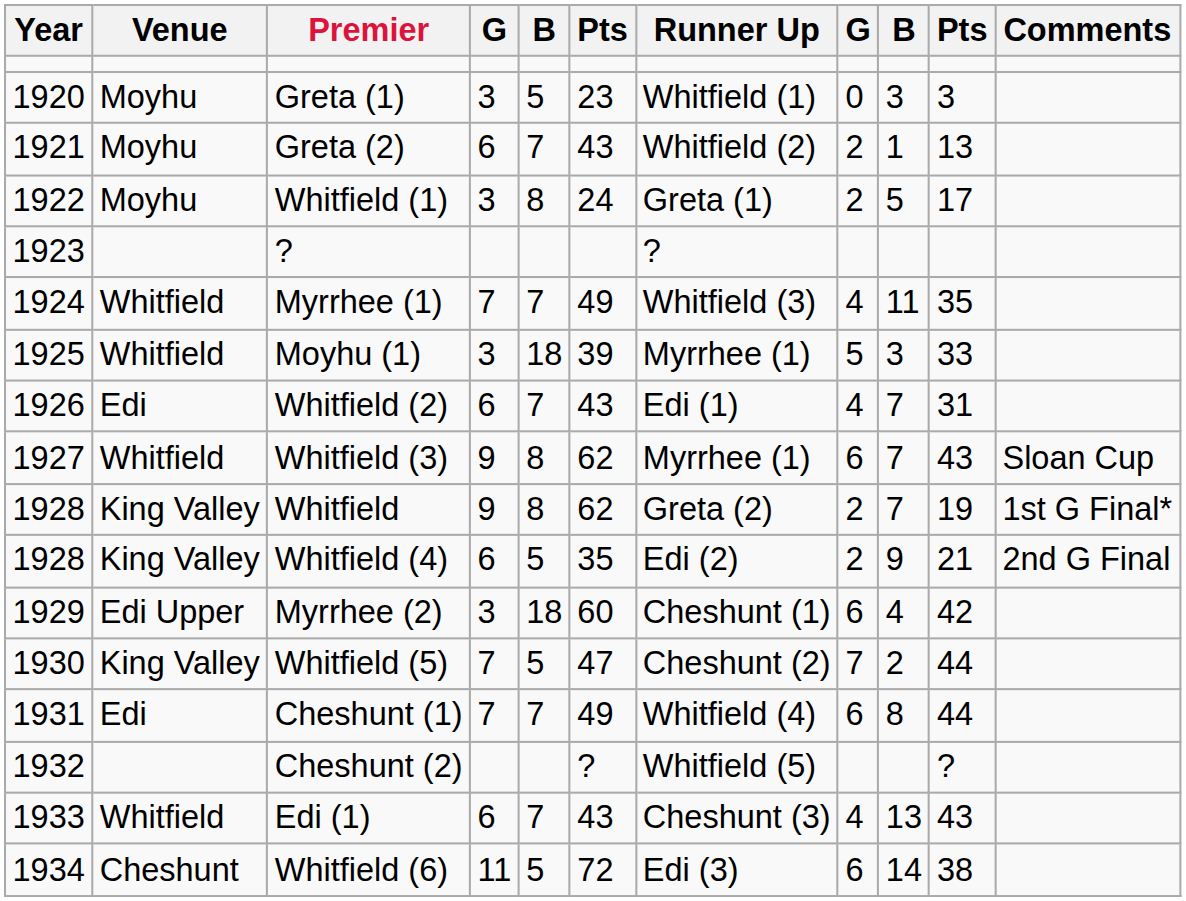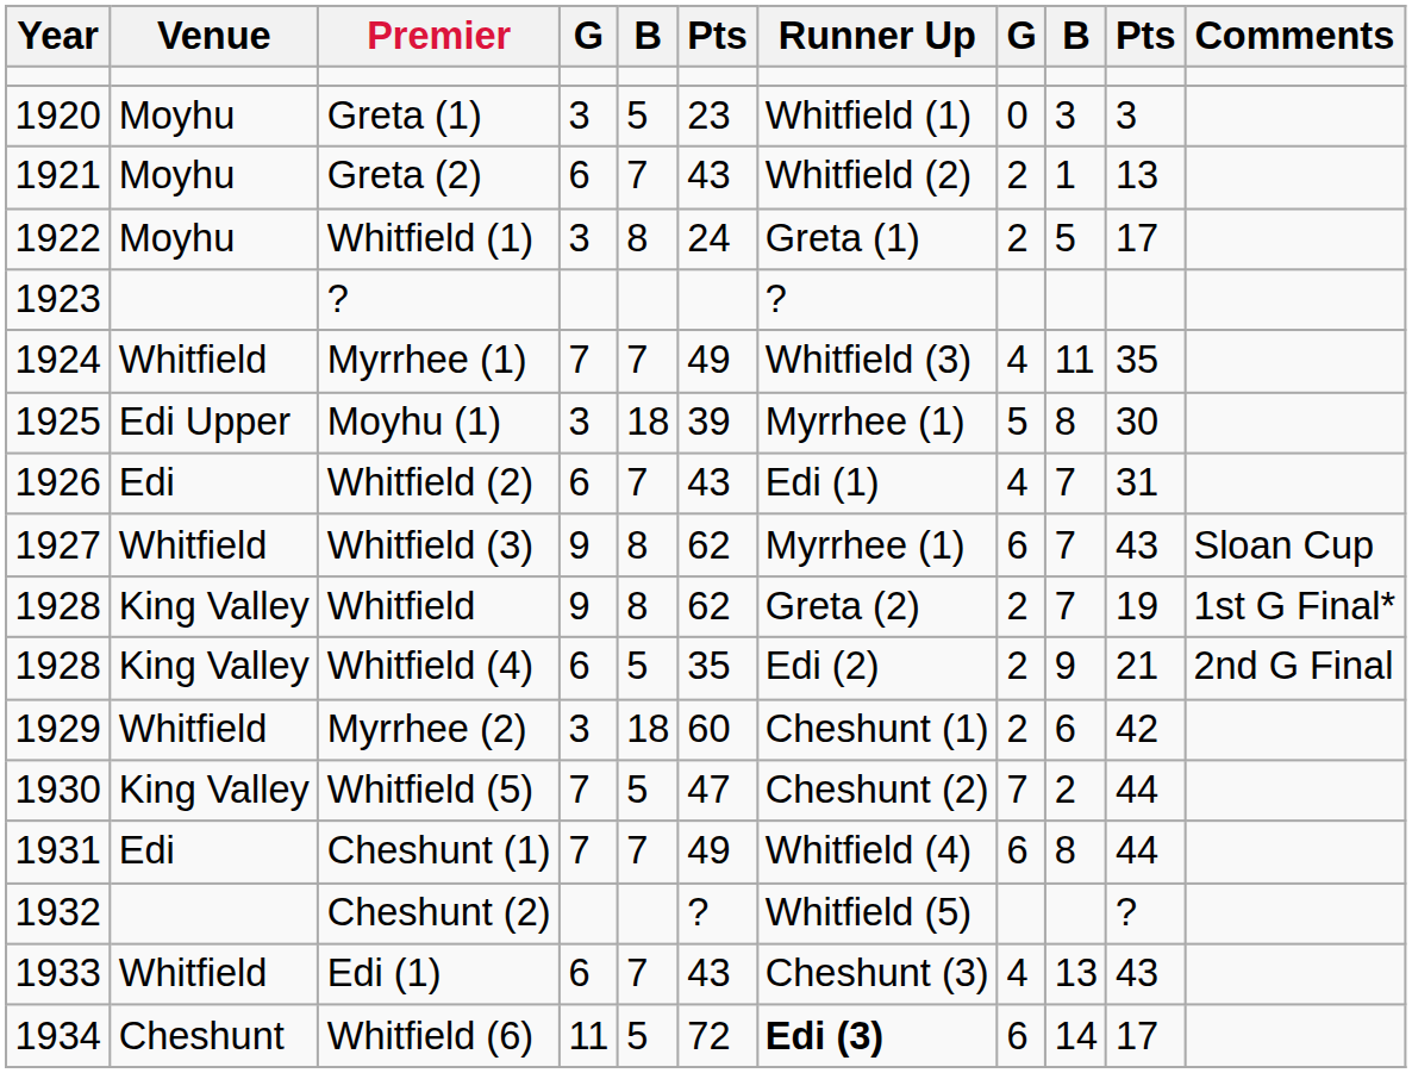Moyhu (1) | Venue: Whitfield -> Edi Upper
Moyhu (1) | column 9: 3 -> 8
Moyhu (1) | column 10: 33 -> 30
Myrrhee (2) | Venue: Edi Upper -> Whitfield
Myrrhee (2) | column 8: 6 -> 2
Myrrhee (2) | column 9: 4 -> 6
Whitfield (6) | Runner Up: normal -> bold
Whitfield (6) | column 10: 38 -> 17
